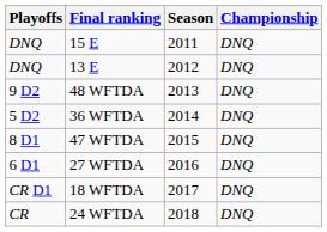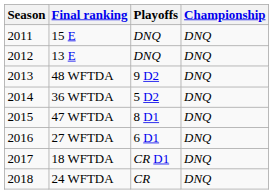columns swapped: Season <-> Playoffs
